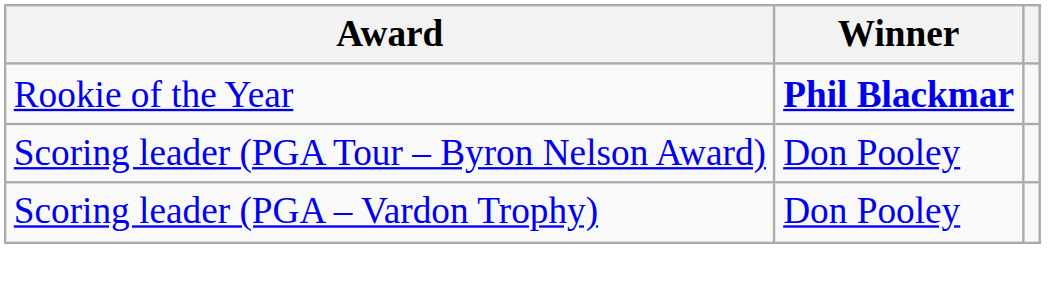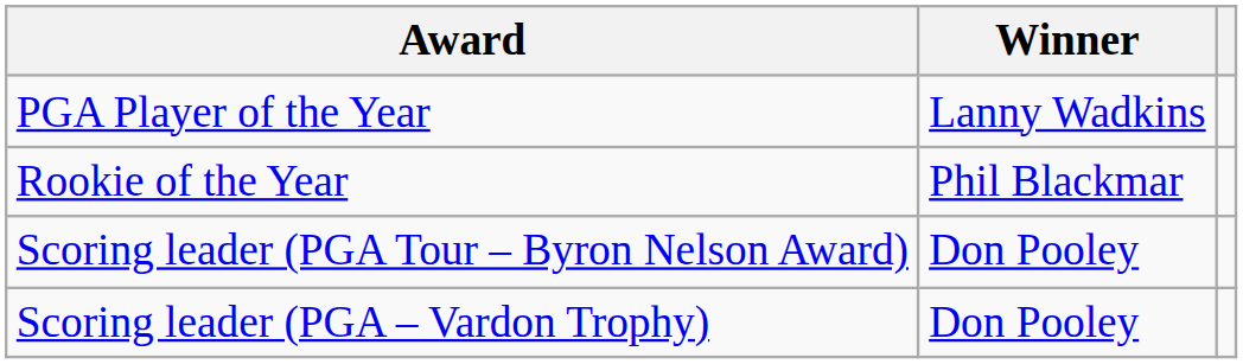+ row: PGA Player of the Year | Lanny Wadkins
Rookie of the Year | Winner: bold -> normal
